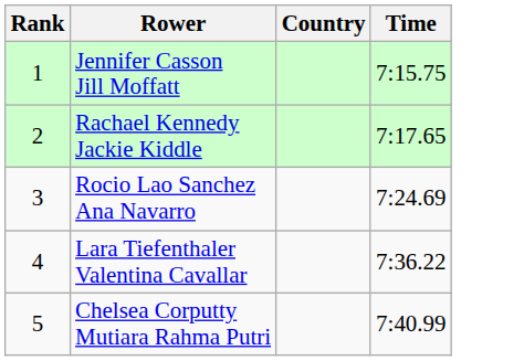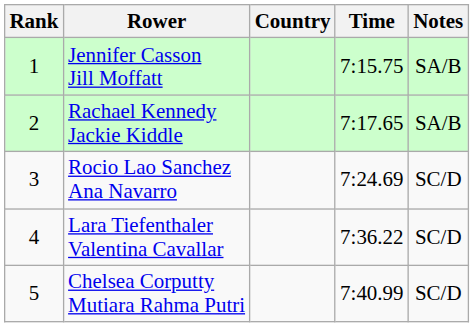+ column: Notes | SA/B | SA/B | SC/D | SC/D | SC/D
